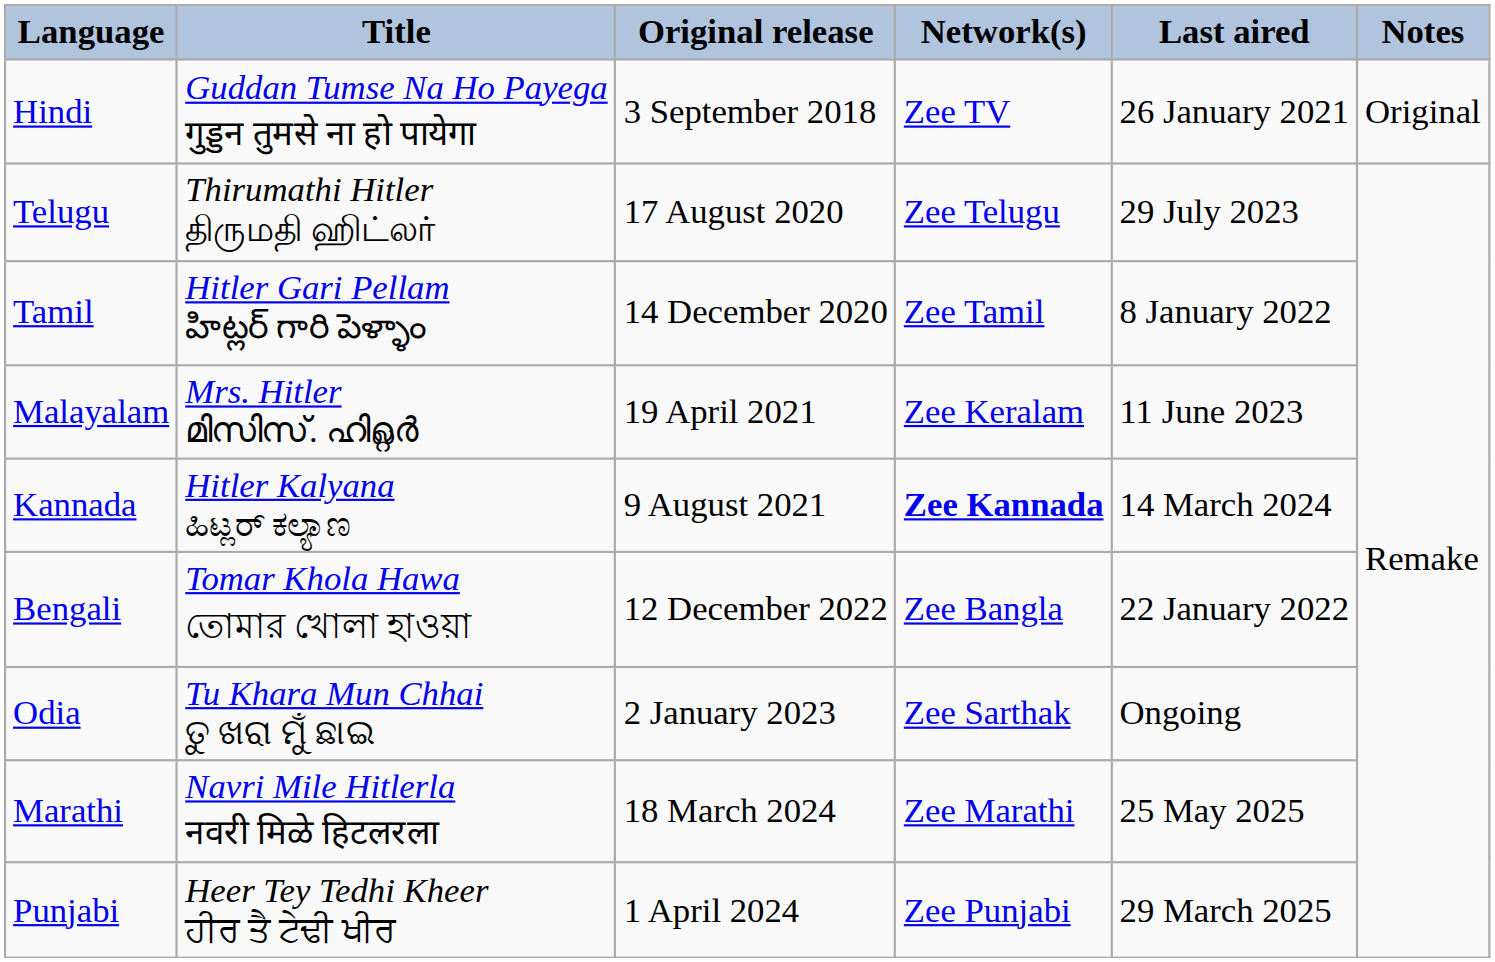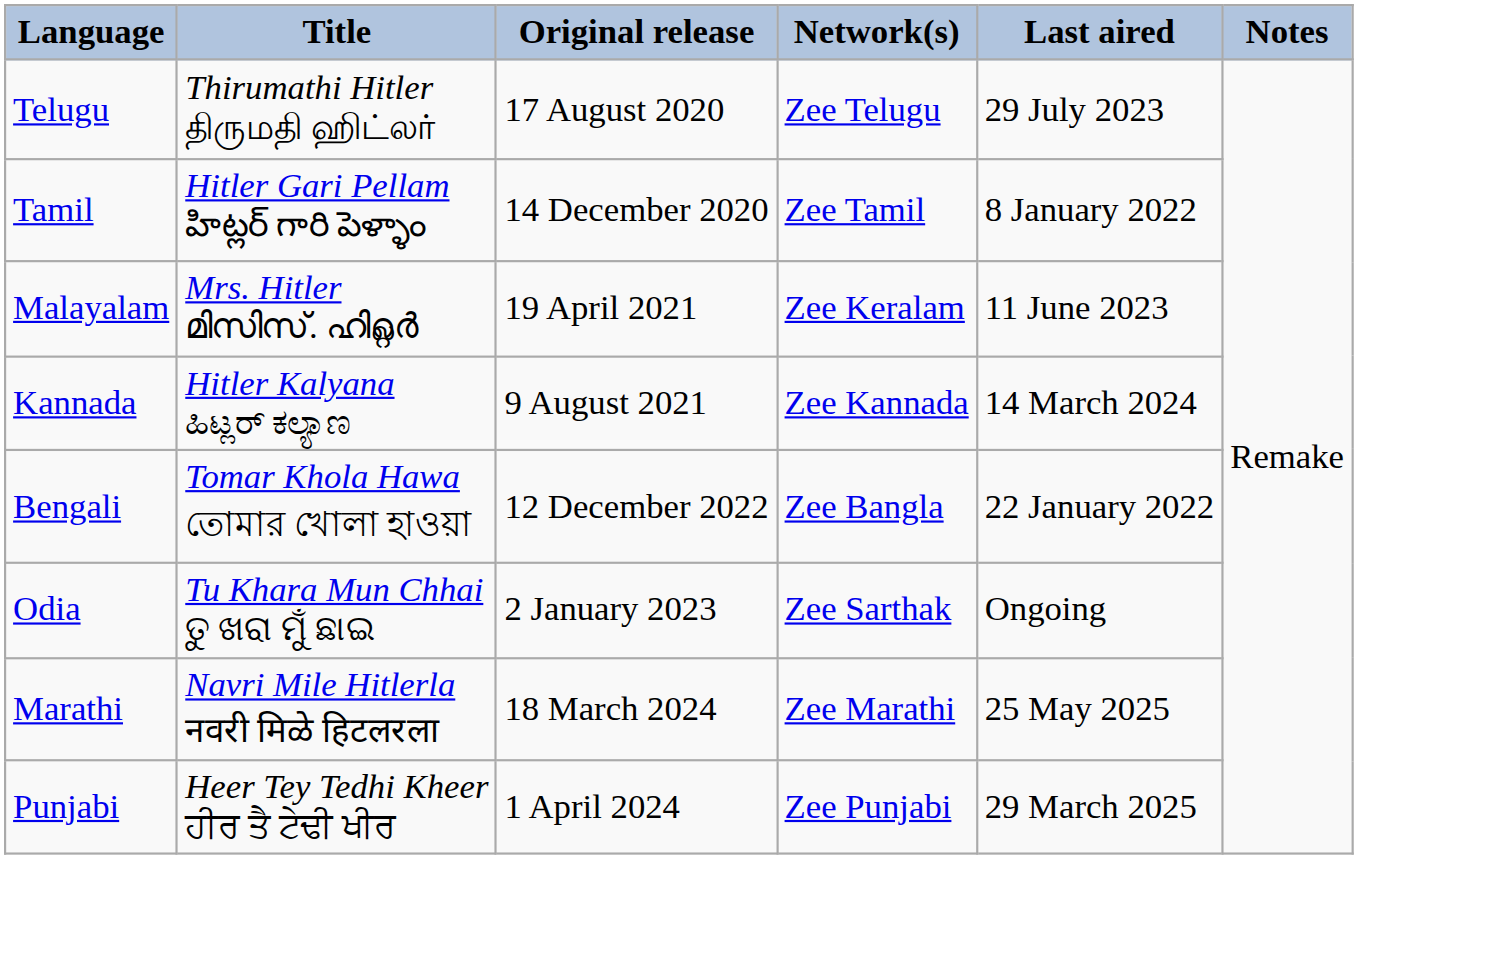- row: Hindi | Guddan Tumse Na Ho Payega गुड्डन तुमसे ना हो पायेगा | 3 September 2018 | Zee TV | 26 January 2021 | Original
Kannada | Network(s): bold -> normal
